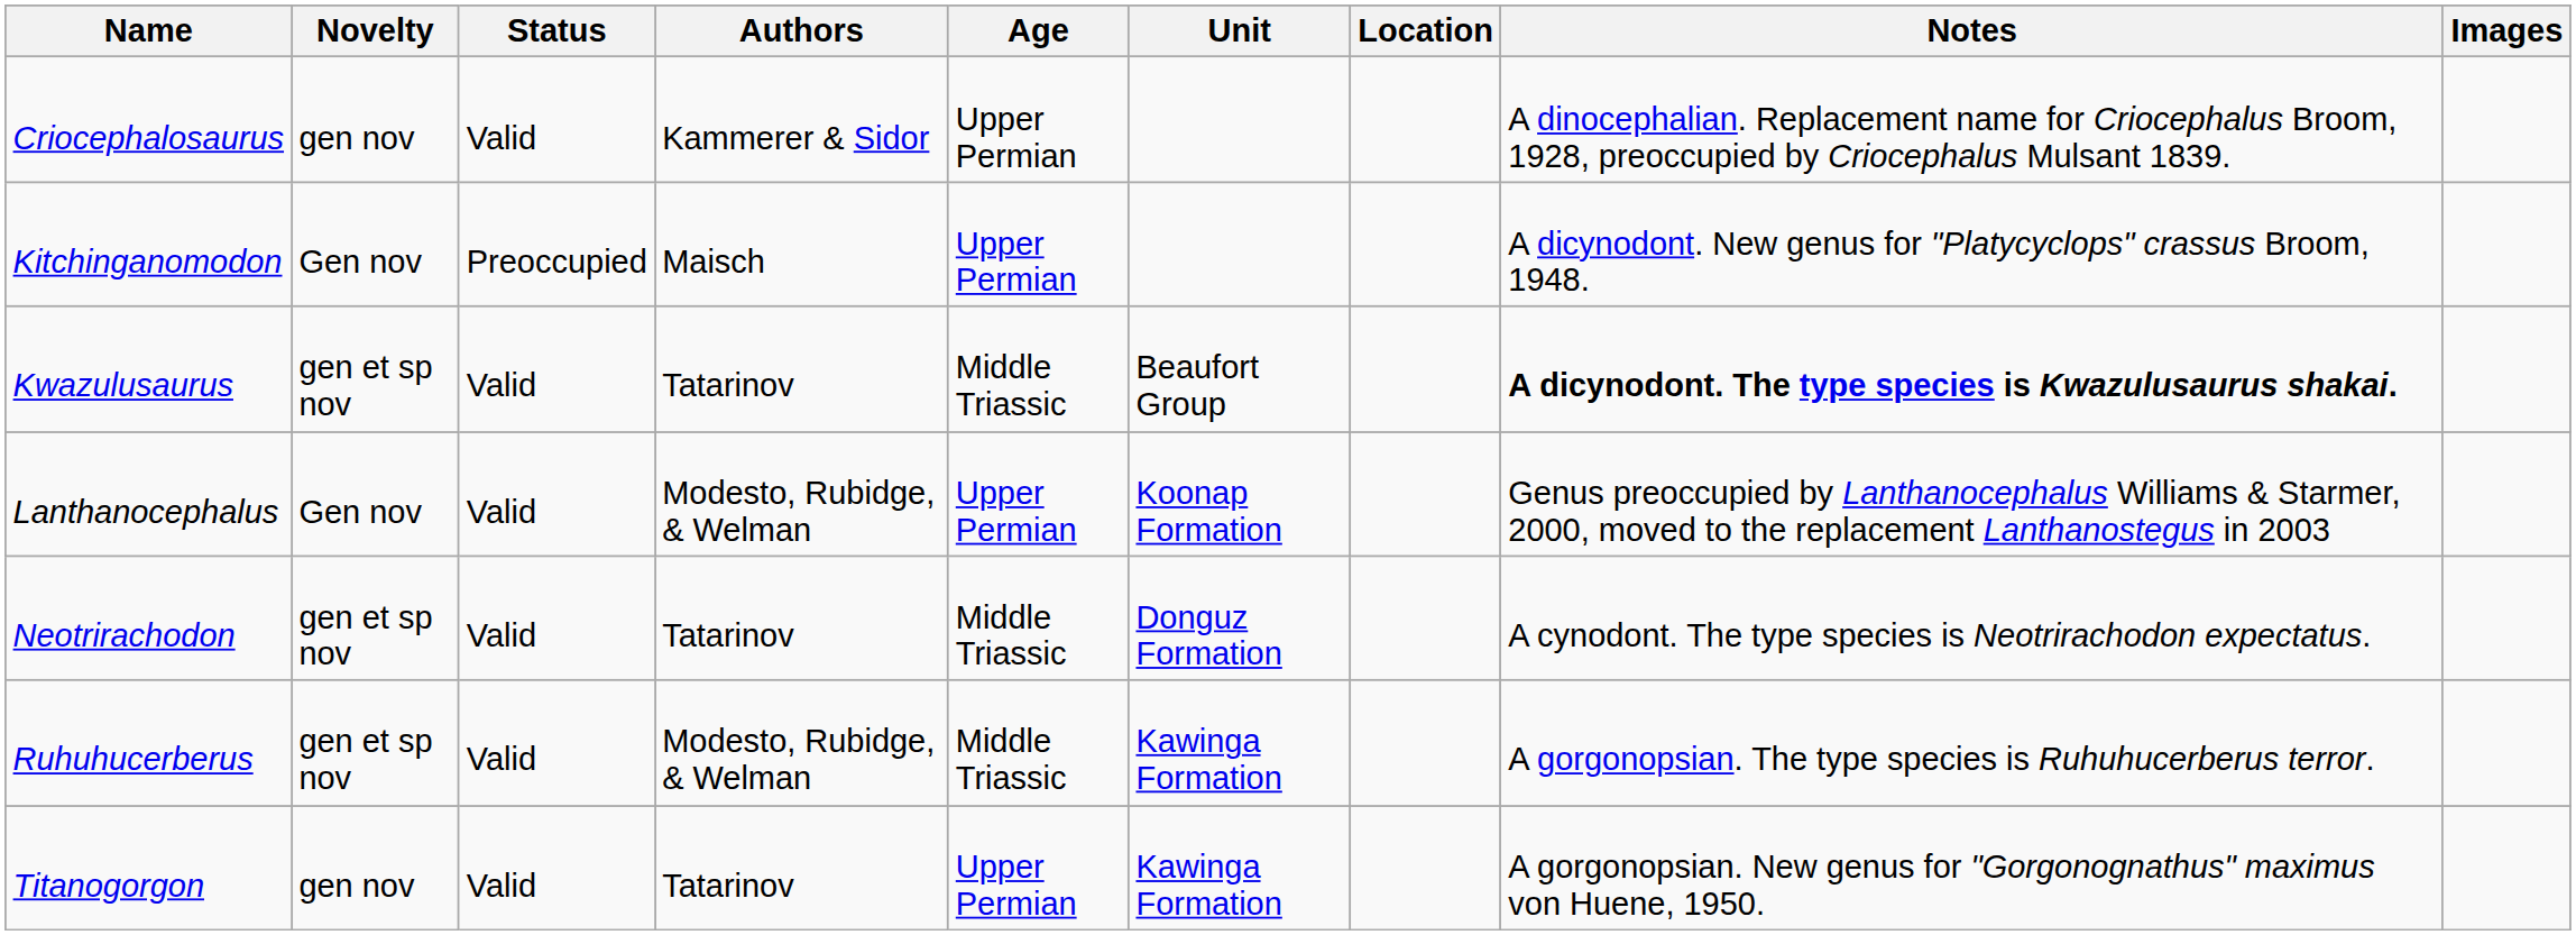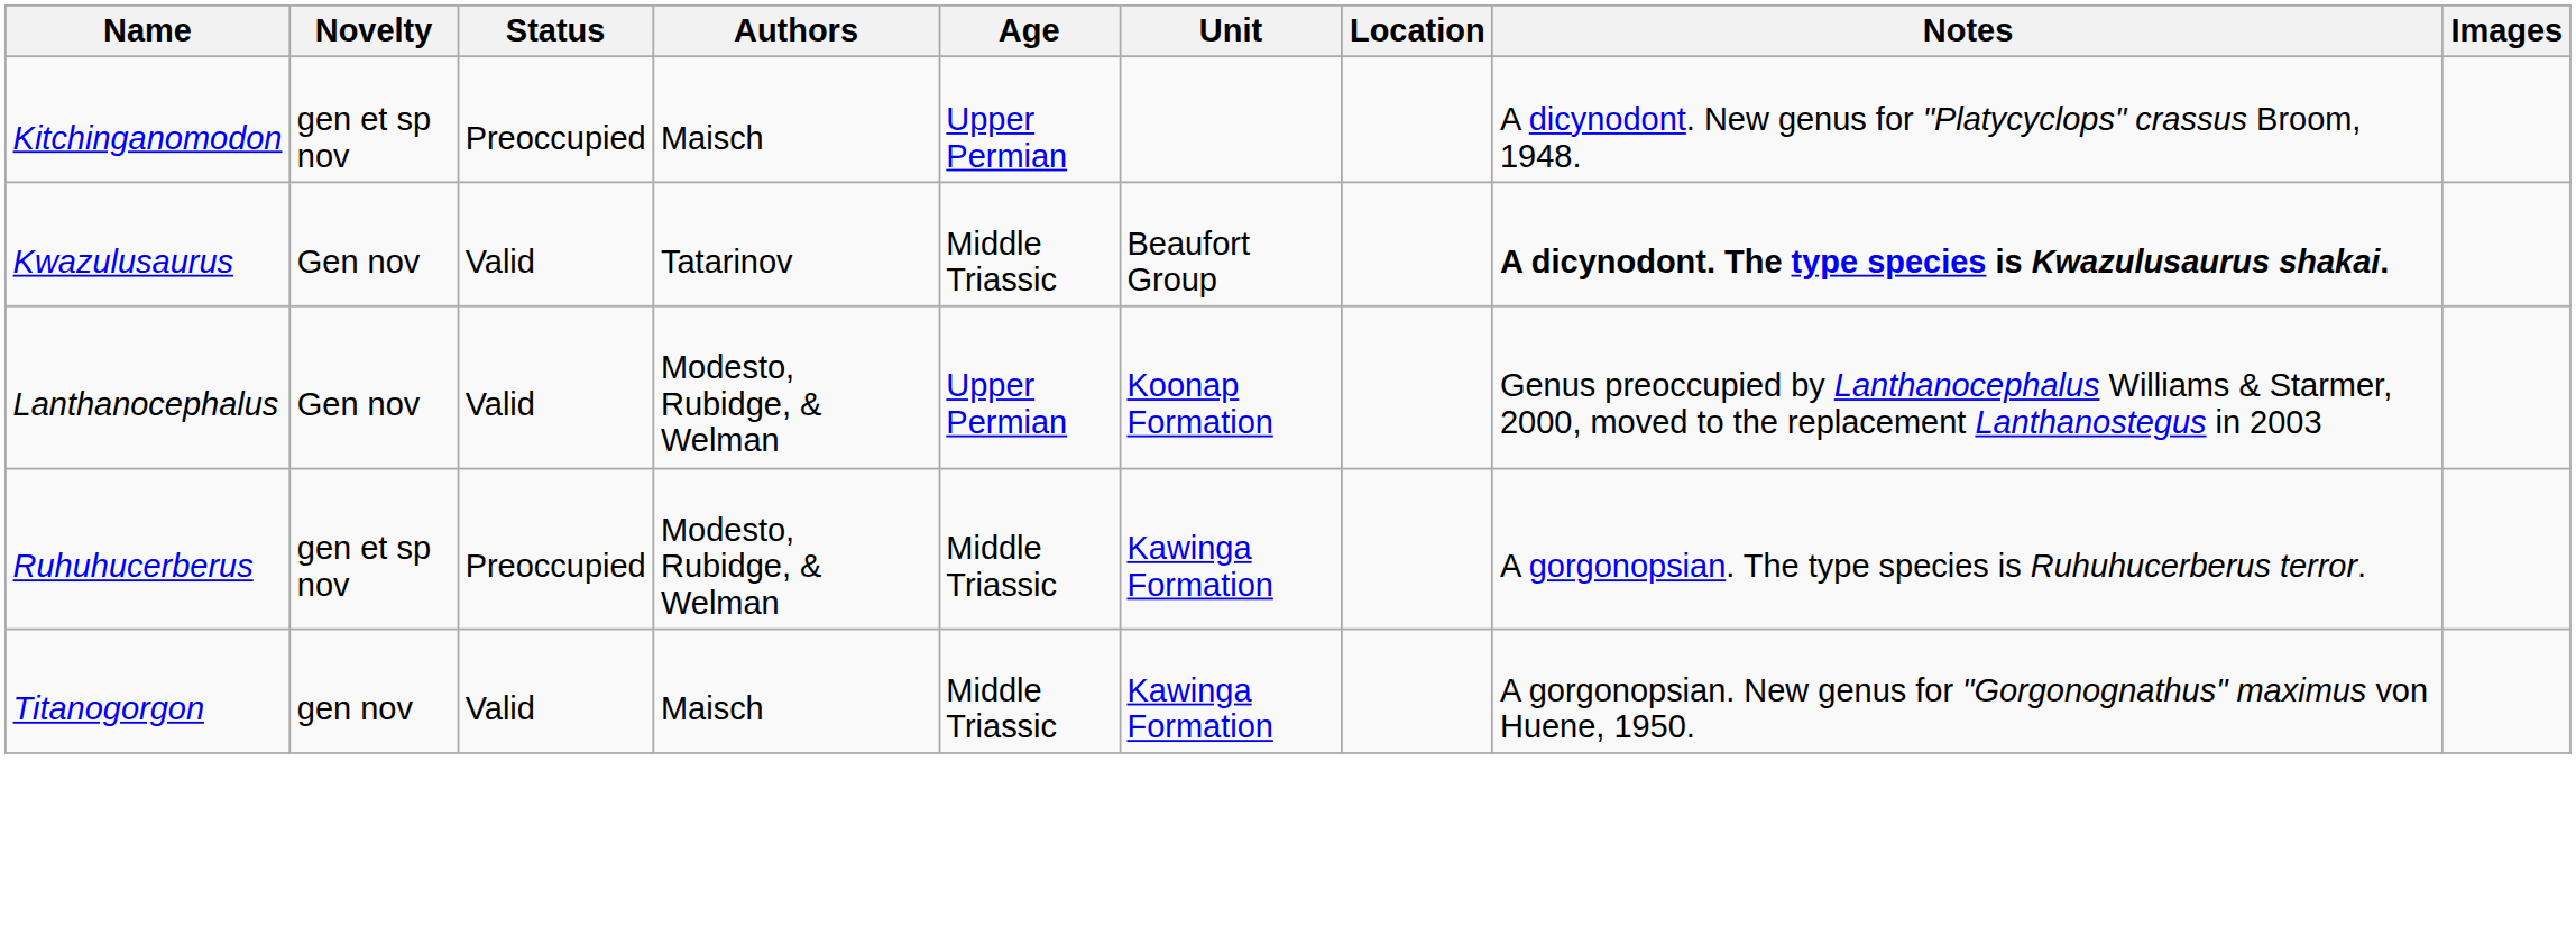- row: Criocephalosaurus | gen nov | Valid | Kammerer & Sidor | Upper Permian | A dinocephalian. Replacement name for Criocephalus Broom, 1928, preoccupied by Criocephalus Mulsant 1839.
Kitchinganomodon | Novelty: Gen nov -> gen et sp nov
Kwazulusaurus | Novelty: gen et sp nov -> Gen nov
- row: Neotrirachodon | gen et sp nov | Valid | Tatarinov | Middle Triassic | Donguz Formation | A cynodont. The type species is Neotrirachodon expectatus.
Ruhuhucerberus | Status: Valid -> Preoccupied
Titanogorgon | Authors: Tatarinov -> Maisch
Titanogorgon | Age: Upper Permian -> Middle Triassic
